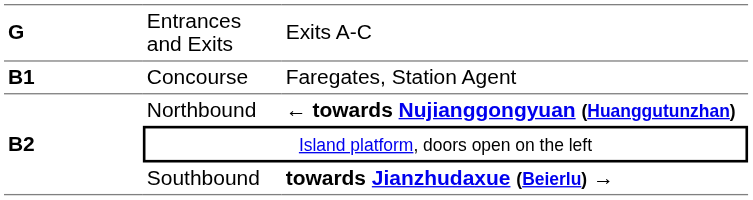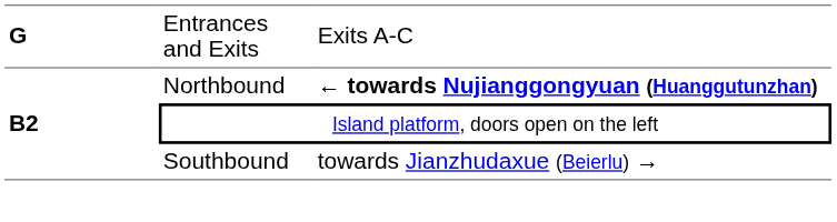- row: B1 | Concourse | Faregates, Station Agent
Southbound | column 3: bold -> normal
